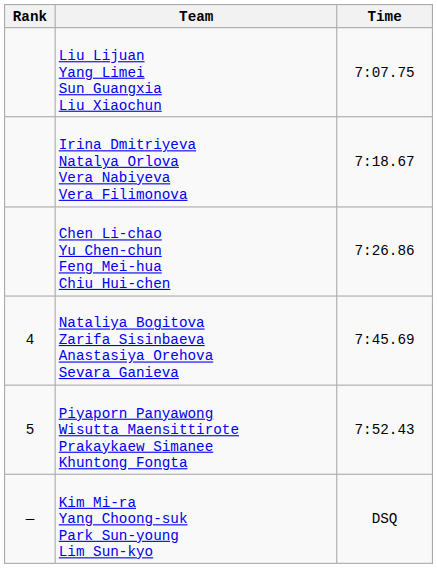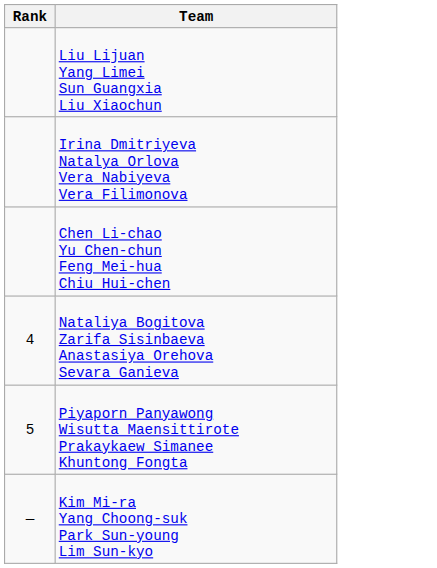- column: Time | 7:07.75 | 7:18.67 | 7:26.86 | 7:45.69 | 7:52.43 | DSQ
